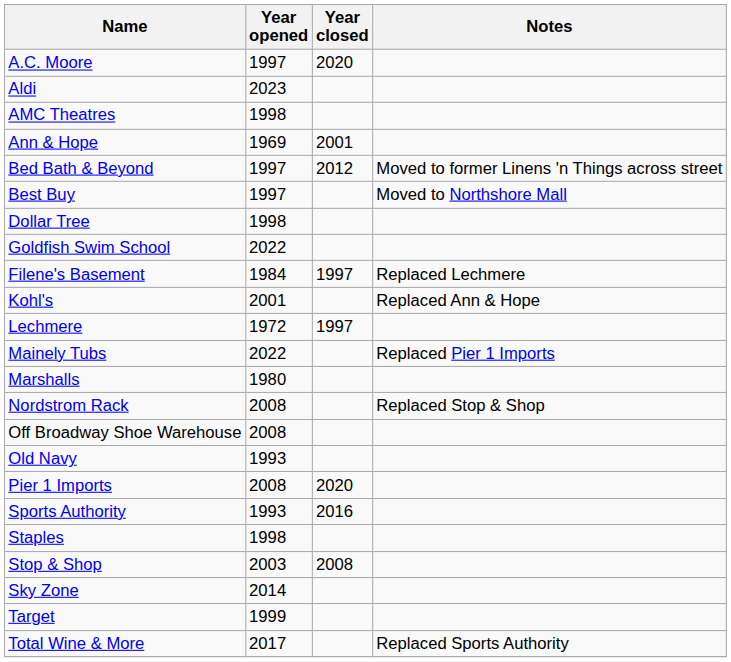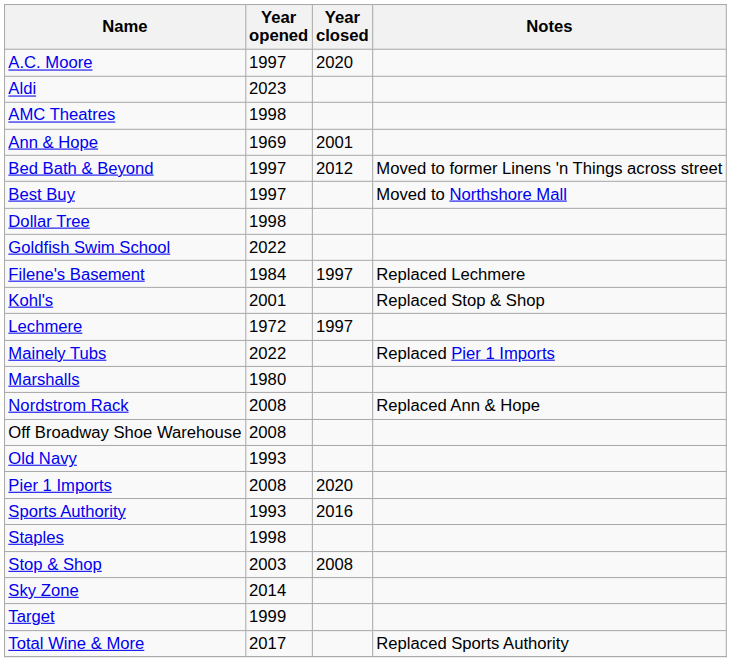Kohl's | Notes: Replaced Ann & Hope -> Replaced Stop & Shop
Nordstrom Rack | Notes: Replaced Stop & Shop -> Replaced Ann & Hope
